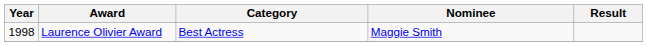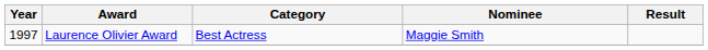Laurence Olivier Award | Year: 1998 -> 1997
